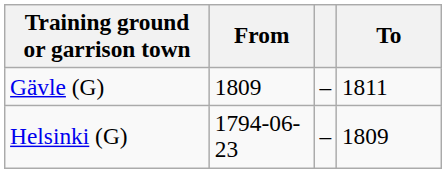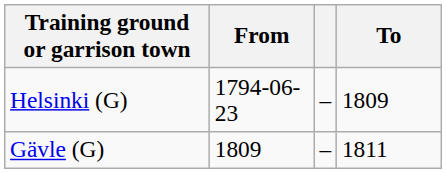rows swapped: Helsinki (G) <-> Gävle (G)
